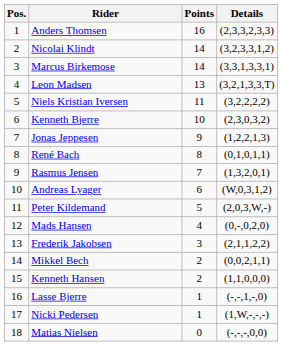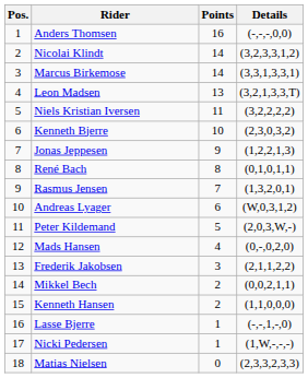Anders Thomsen | Details: (2,3,3,2,3,3) -> (-,-,-,0,0)
Matias Nielsen | Details: (-,-,-,0,0) -> (2,3,3,2,3,3)
